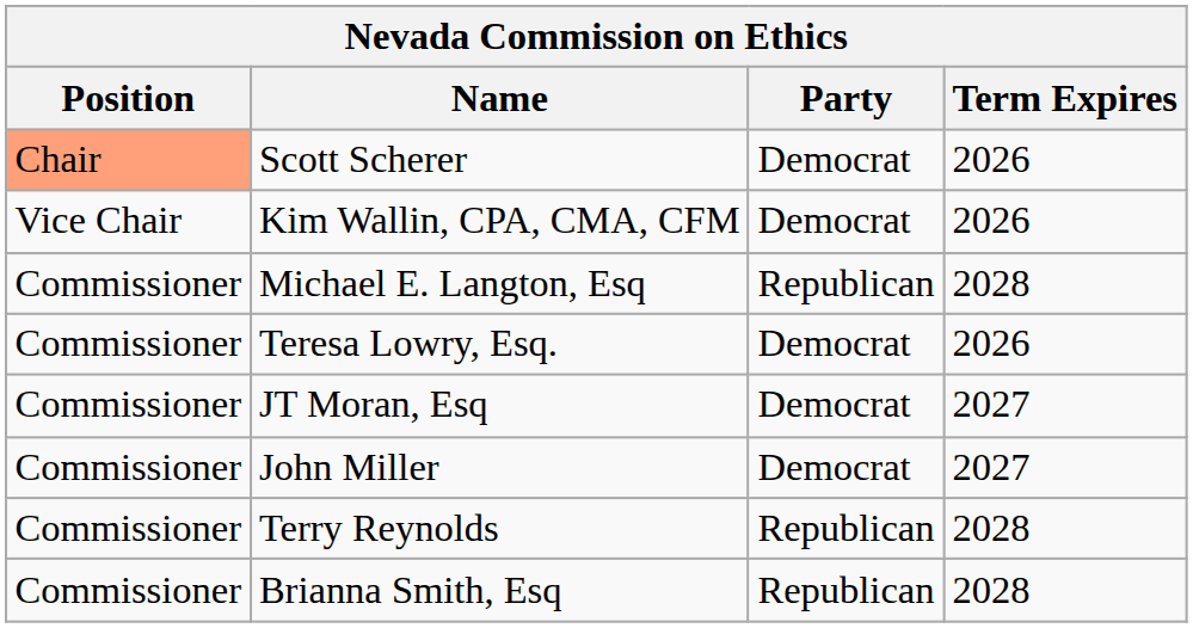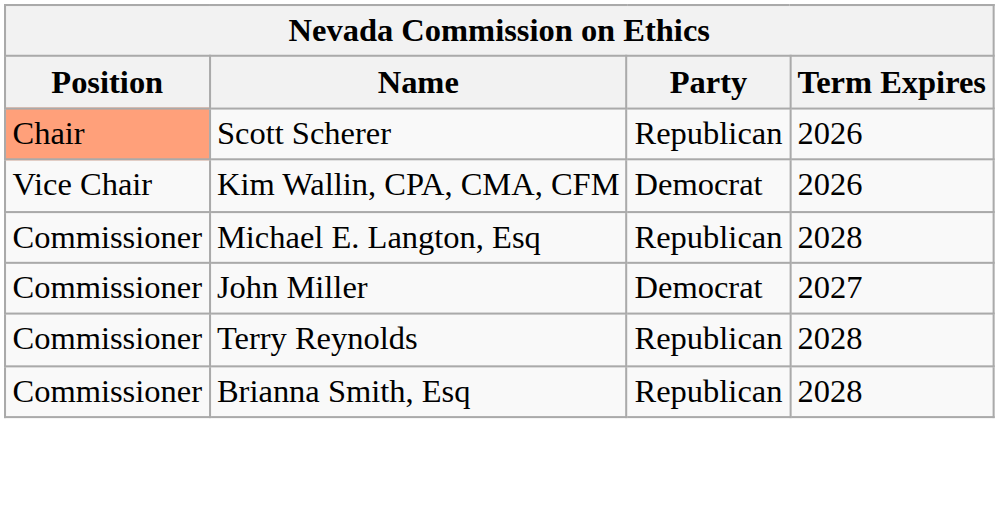Scott Scherer | Party: Democrat -> Republican
- row: Commissioner | Teresa Lowry, Esq. | Democrat | 2026
- row: Commissioner | JT Moran, Esq | Democrat | 2027
